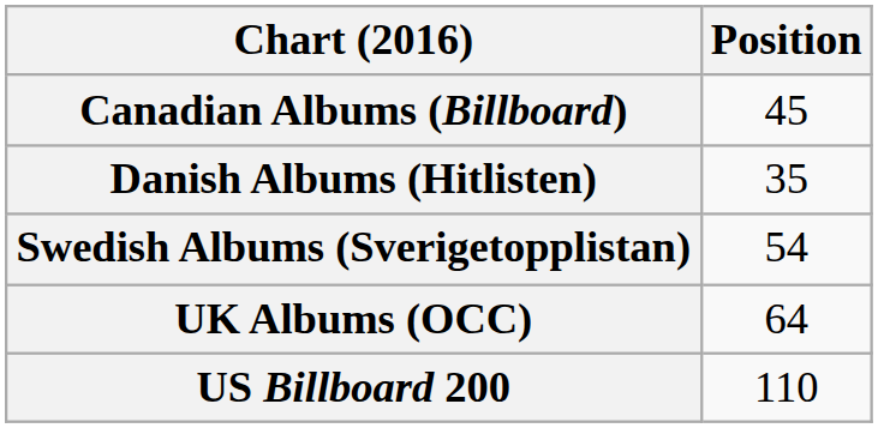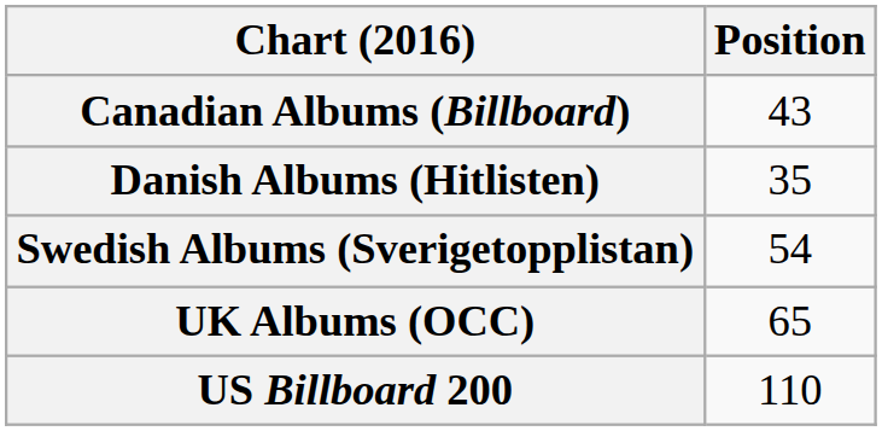Canadian Albums (Billboard) | Position: 45 -> 43
UK Albums (OCC) | Position: 64 -> 65
